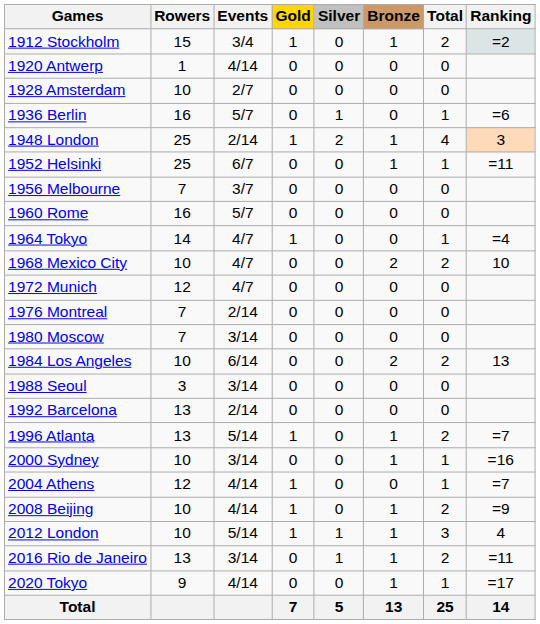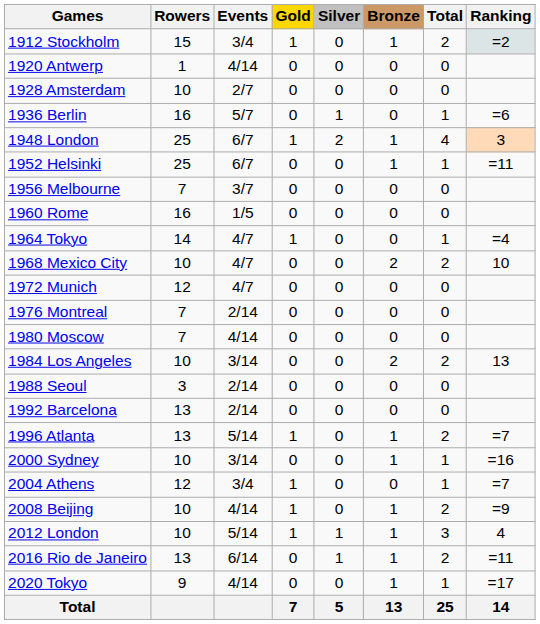1948 London | Events: 2/14 -> 6/7
1960 Rome | Events: 5/7 -> 1/5
1980 Moscow | Events: 3/14 -> 4/14
1984 Los Angeles | Events: 6/14 -> 3/14
1988 Seoul | Events: 3/14 -> 2/14
2004 Athens | Events: 4/14 -> 3/4
2016 Rio de Janeiro | Events: 3/14 -> 6/14
